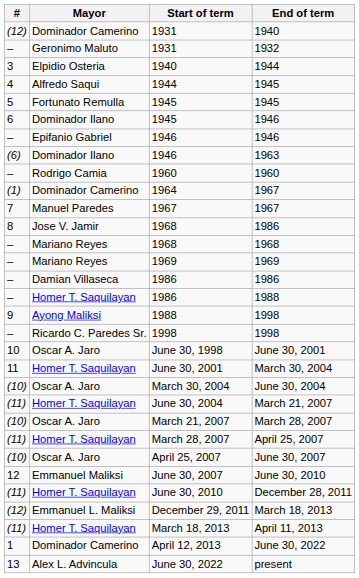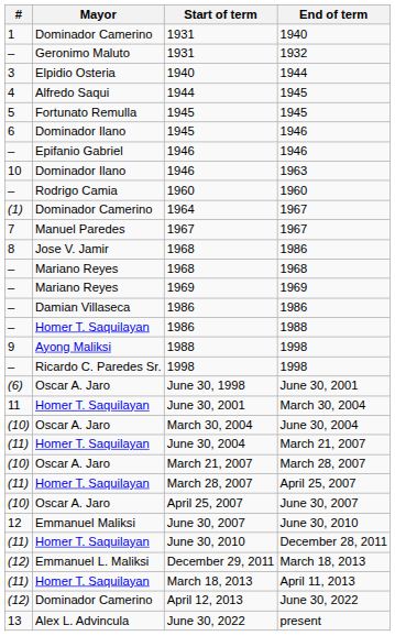1931 / 1940 | #: (12) -> 1
1946 / 1963 | #: (6) -> 10
June 30, 1998 | #: 10 -> (6)
April 12, 2013 | #: 1 -> (12)
